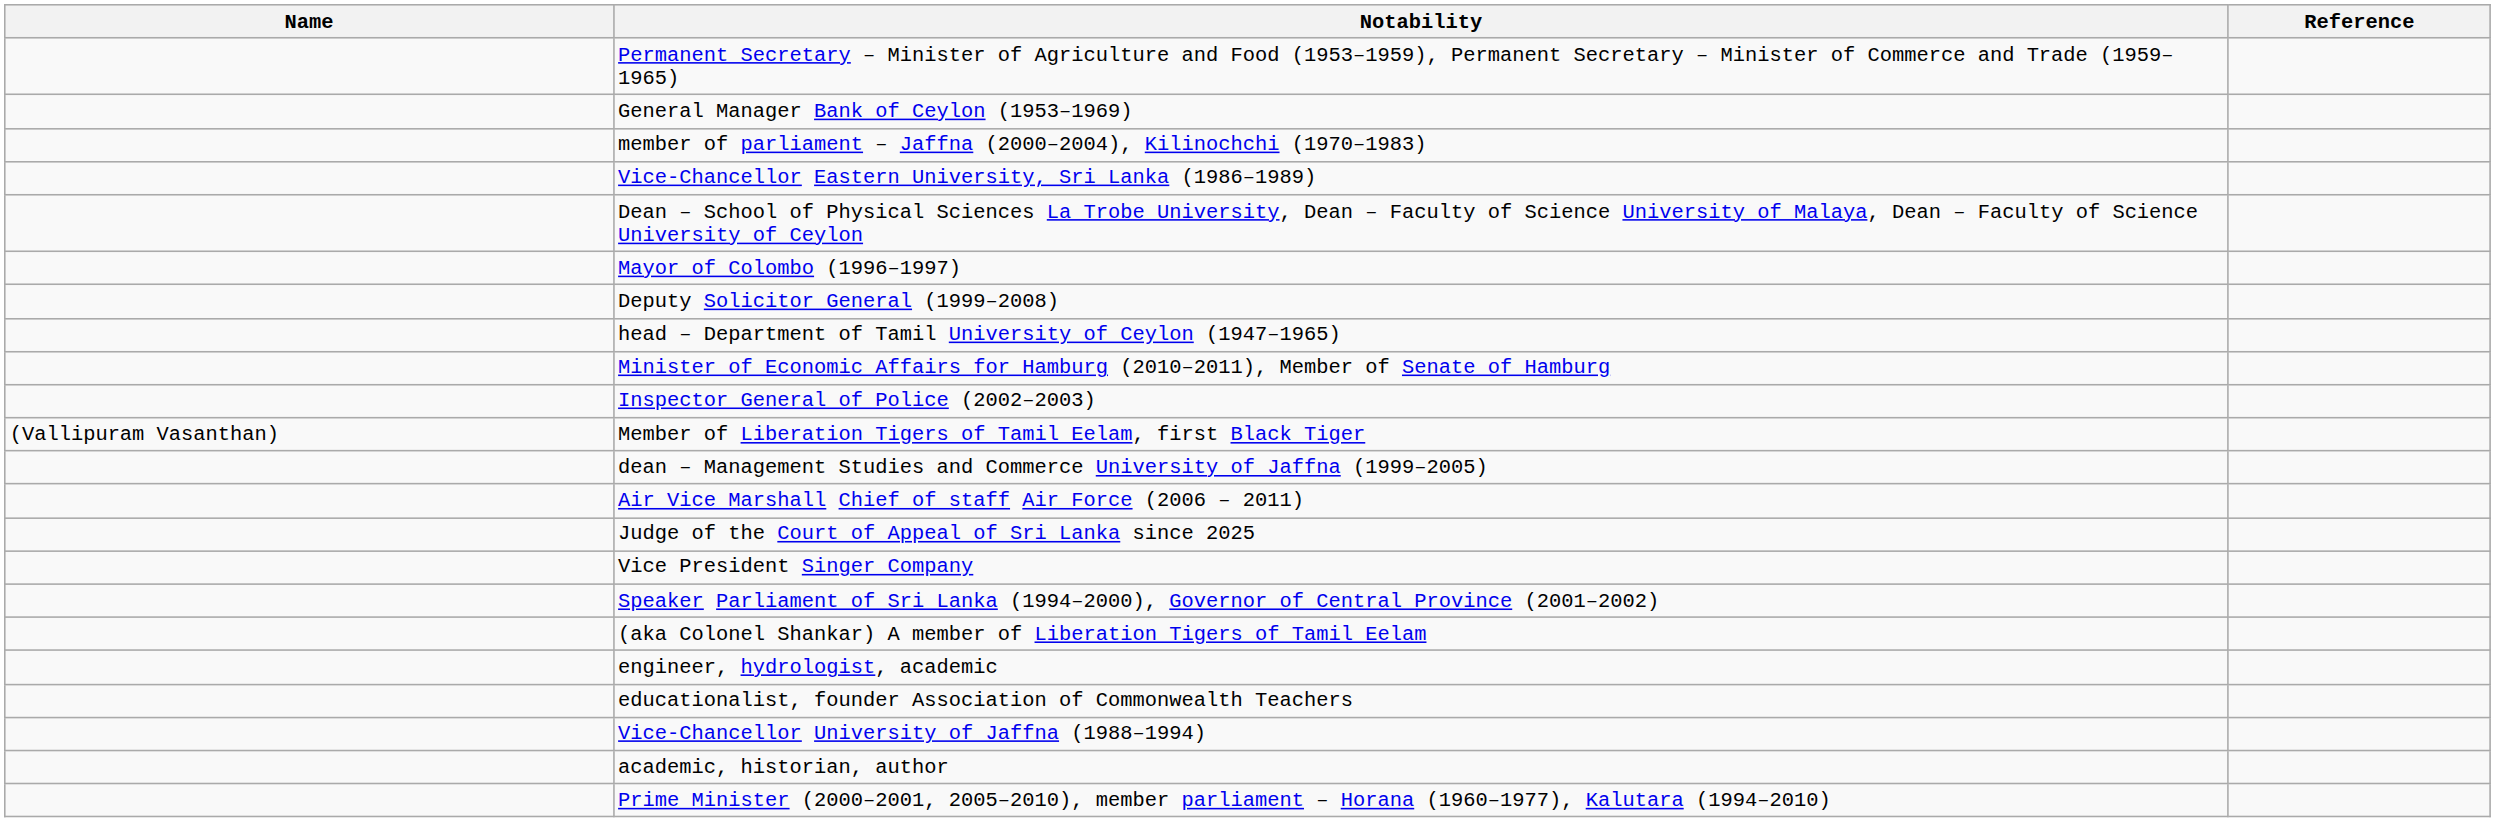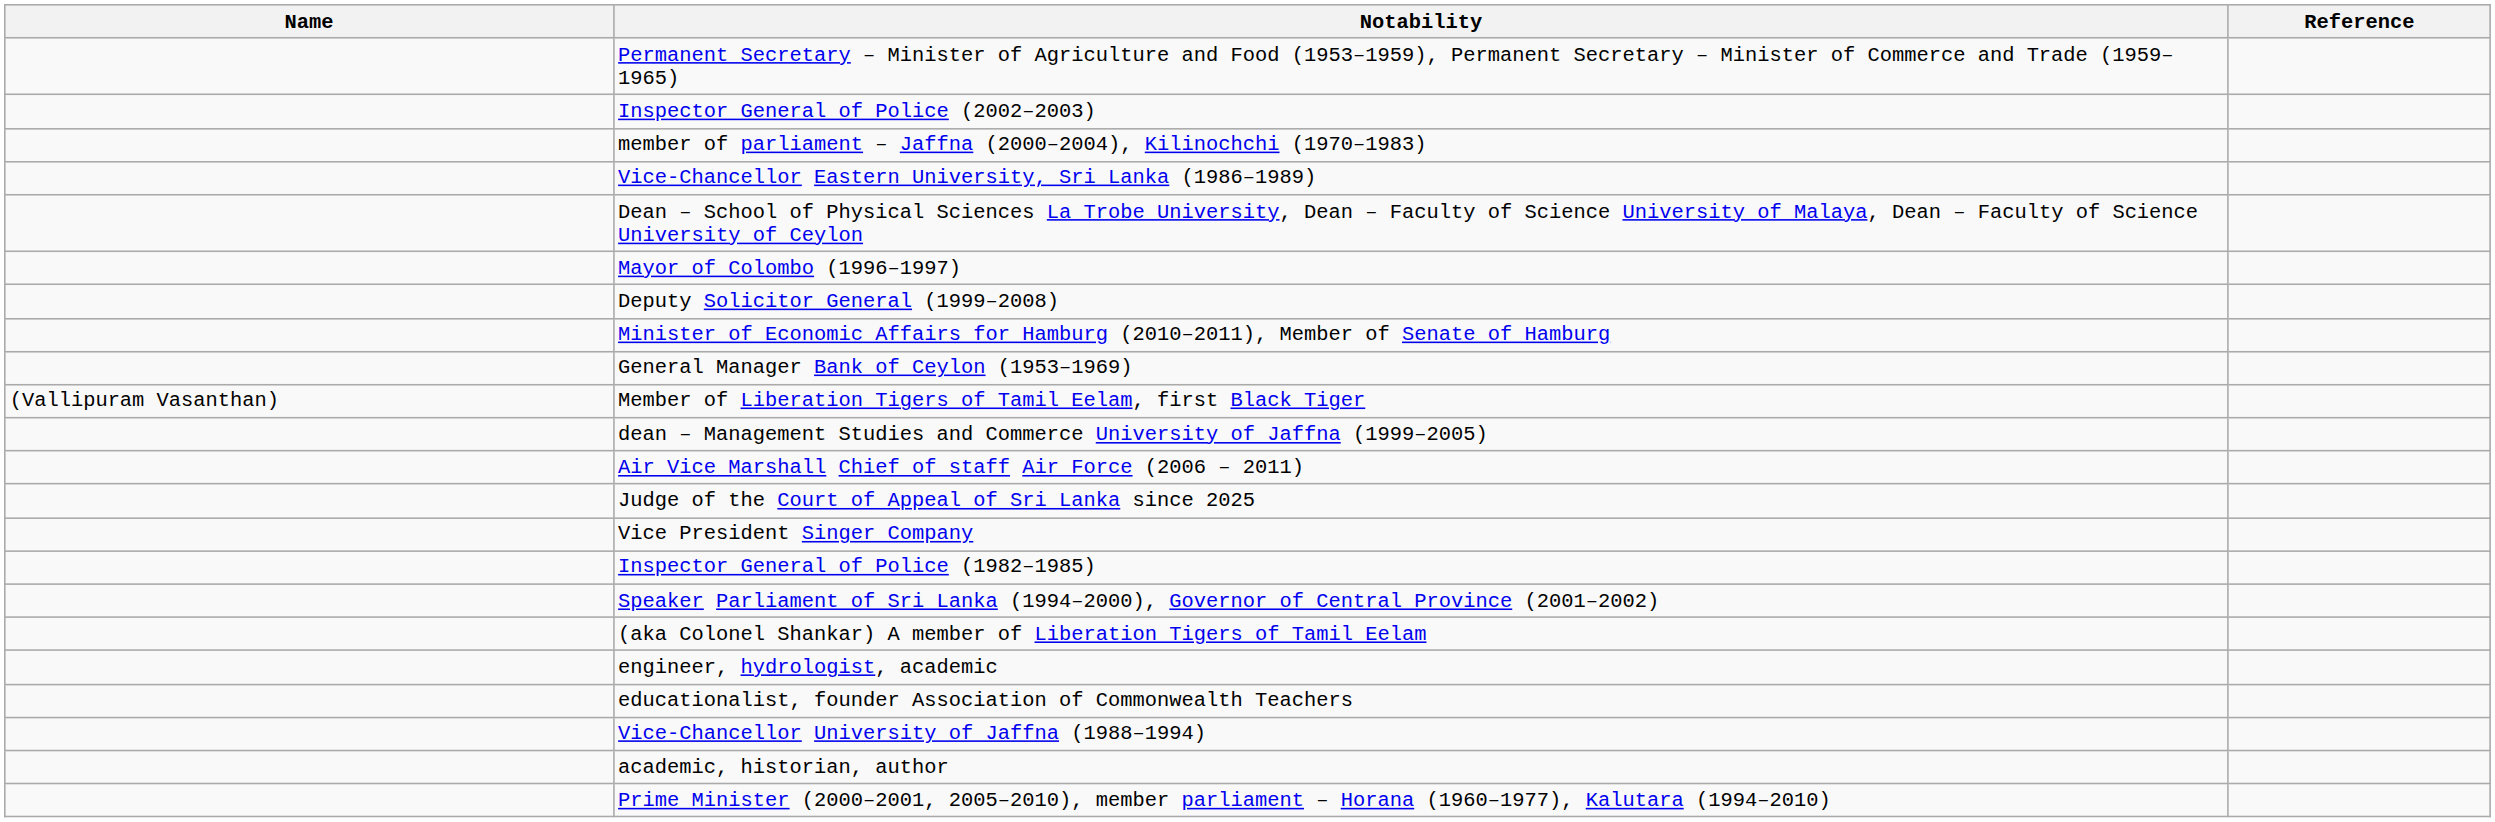rows swapped: Inspector General of Police (2002–2003) <-> General Manager Bank of Ceylon (1953–1969)
- row: head – Department of Tamil University of Ceylon (1947–1965)
+ row: Inspector General of Police (1982–1985)
